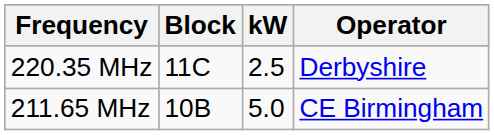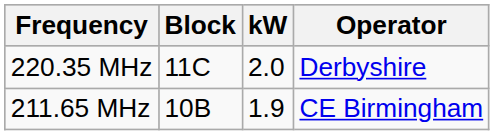220.35 MHz | kW: 2.5 -> 2.0
211.65 MHz | kW: 5.0 -> 1.9
